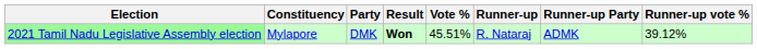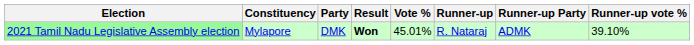2021 Tamil Nadu Legislative Assembly election | Vote %: 45.51% -> 45.01%
2021 Tamil Nadu Legislative Assembly election | Runner-up vote %: 39.12% -> 39.10%
